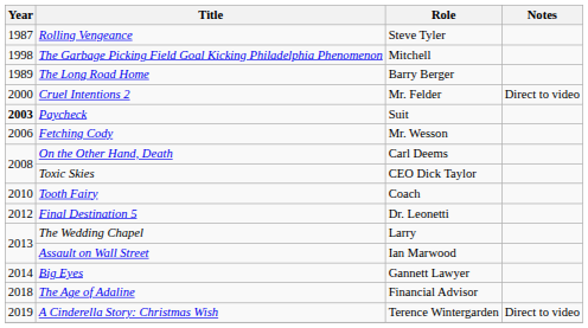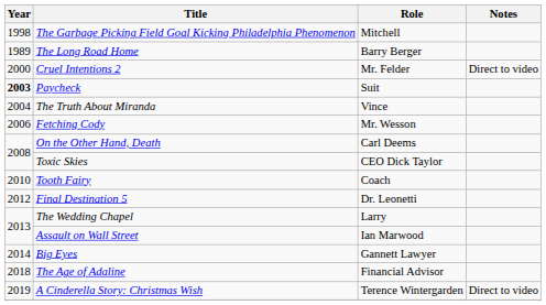- row: 1987 | Rolling Vengeance | Steve Tyler
+ row: 2004 | The Truth About Miranda | Vince
